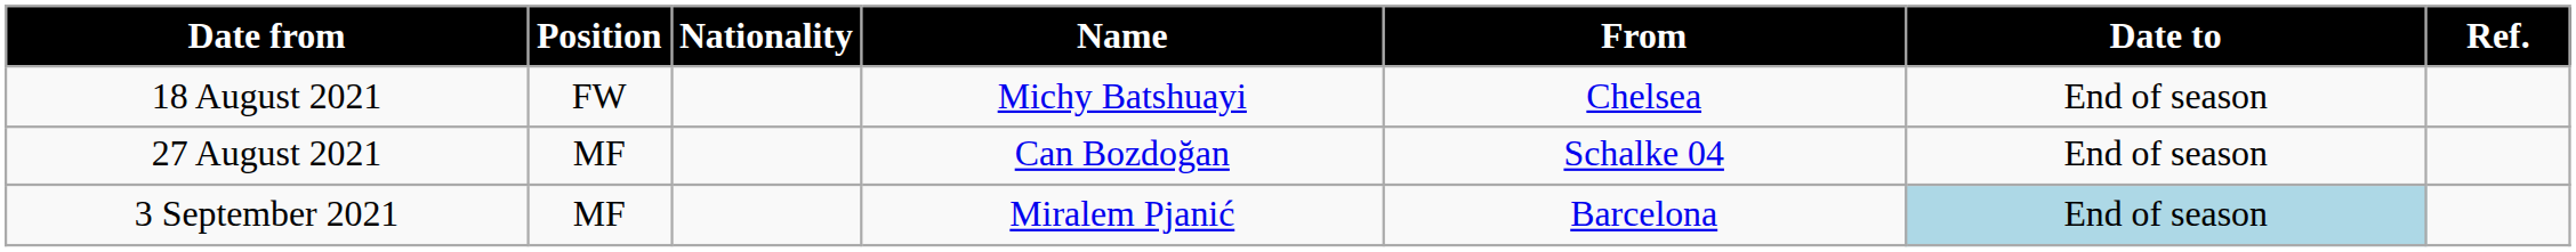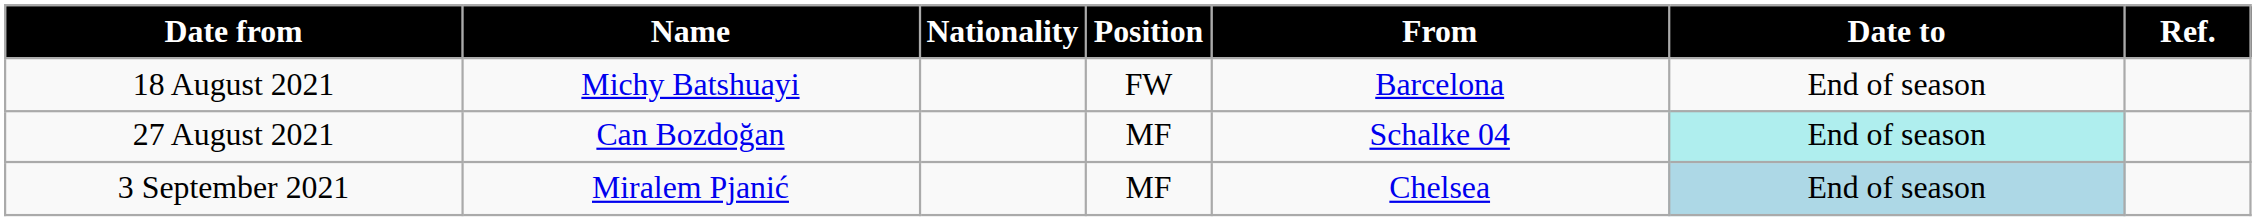columns swapped: Position <-> Name
18 August 2021 | From: Chelsea -> Barcelona
27 August 2021 | Date to: no background -> paleturquoise background
3 September 2021 | From: Barcelona -> Chelsea
